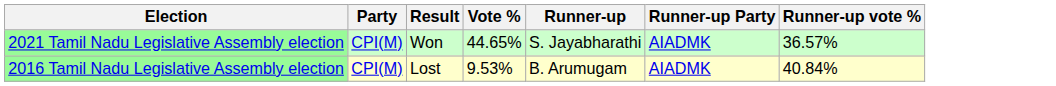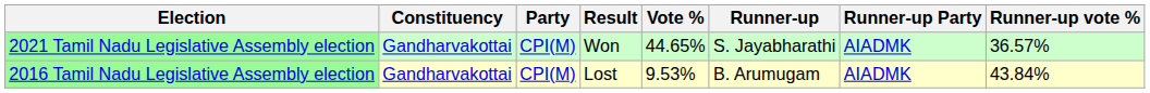+ column: Constituency | Gandharvakottai | Gandharvakottai
2016 Tamil Nadu Legislative Assembly election | Runner-up vote %: 40.84% -> 43.84%
